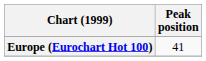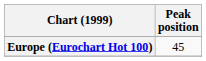Europe (Eurochart Hot 100) | Peak position: 41 -> 45
